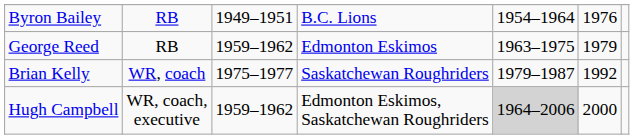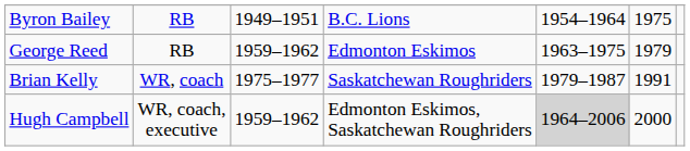Byron Bailey | column 6: 1976 -> 1975
Brian Kelly | column 6: 1992 -> 1991
